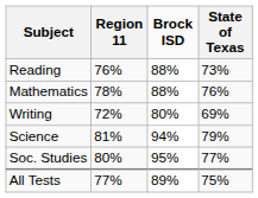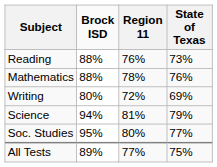columns swapped: Brock ISD <-> Region 11
